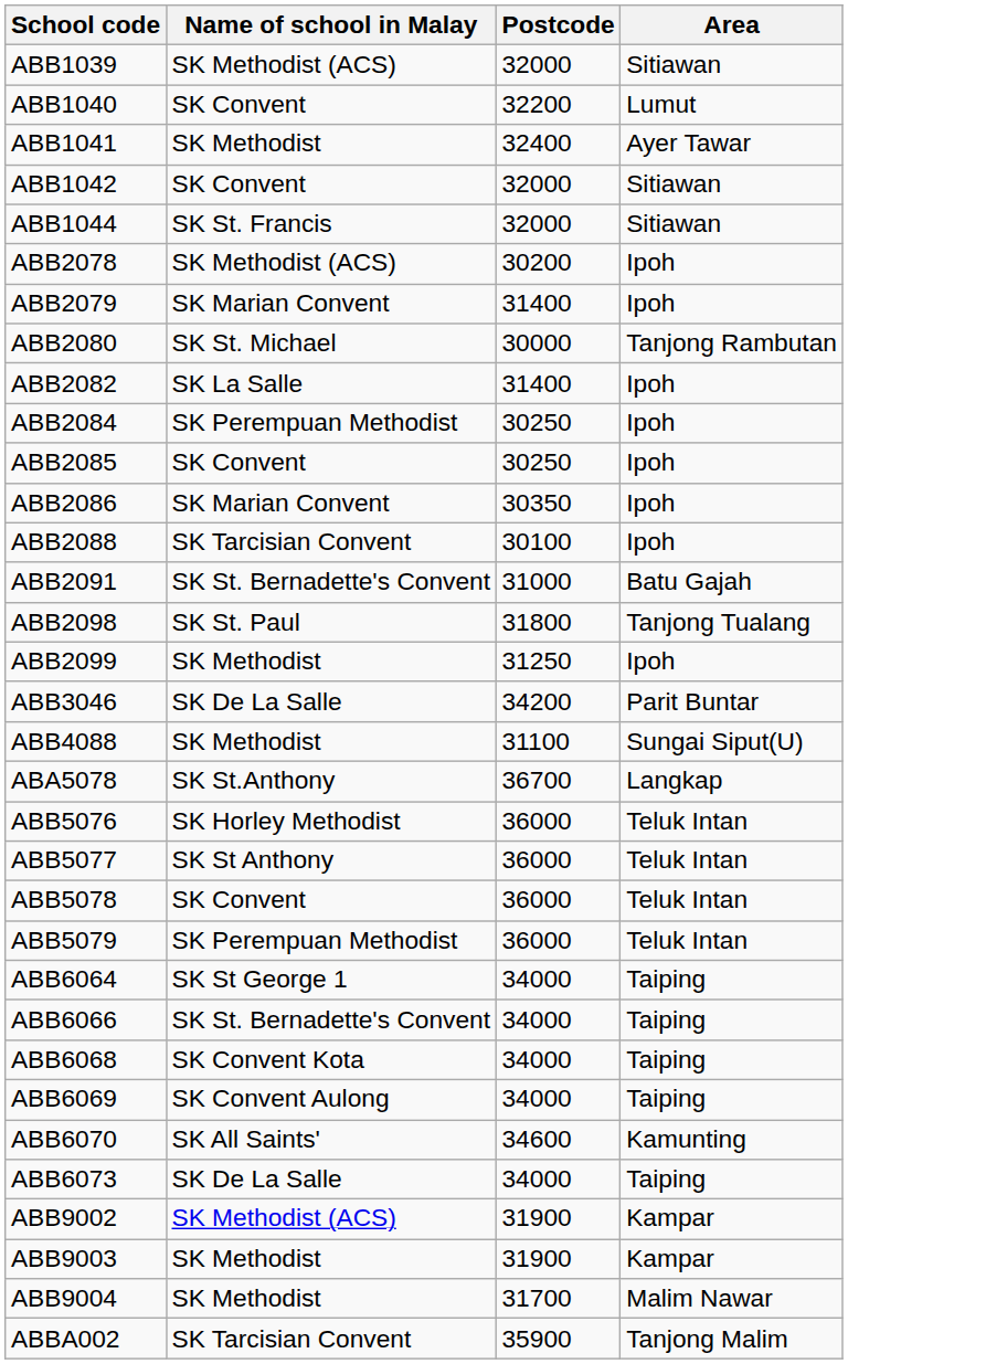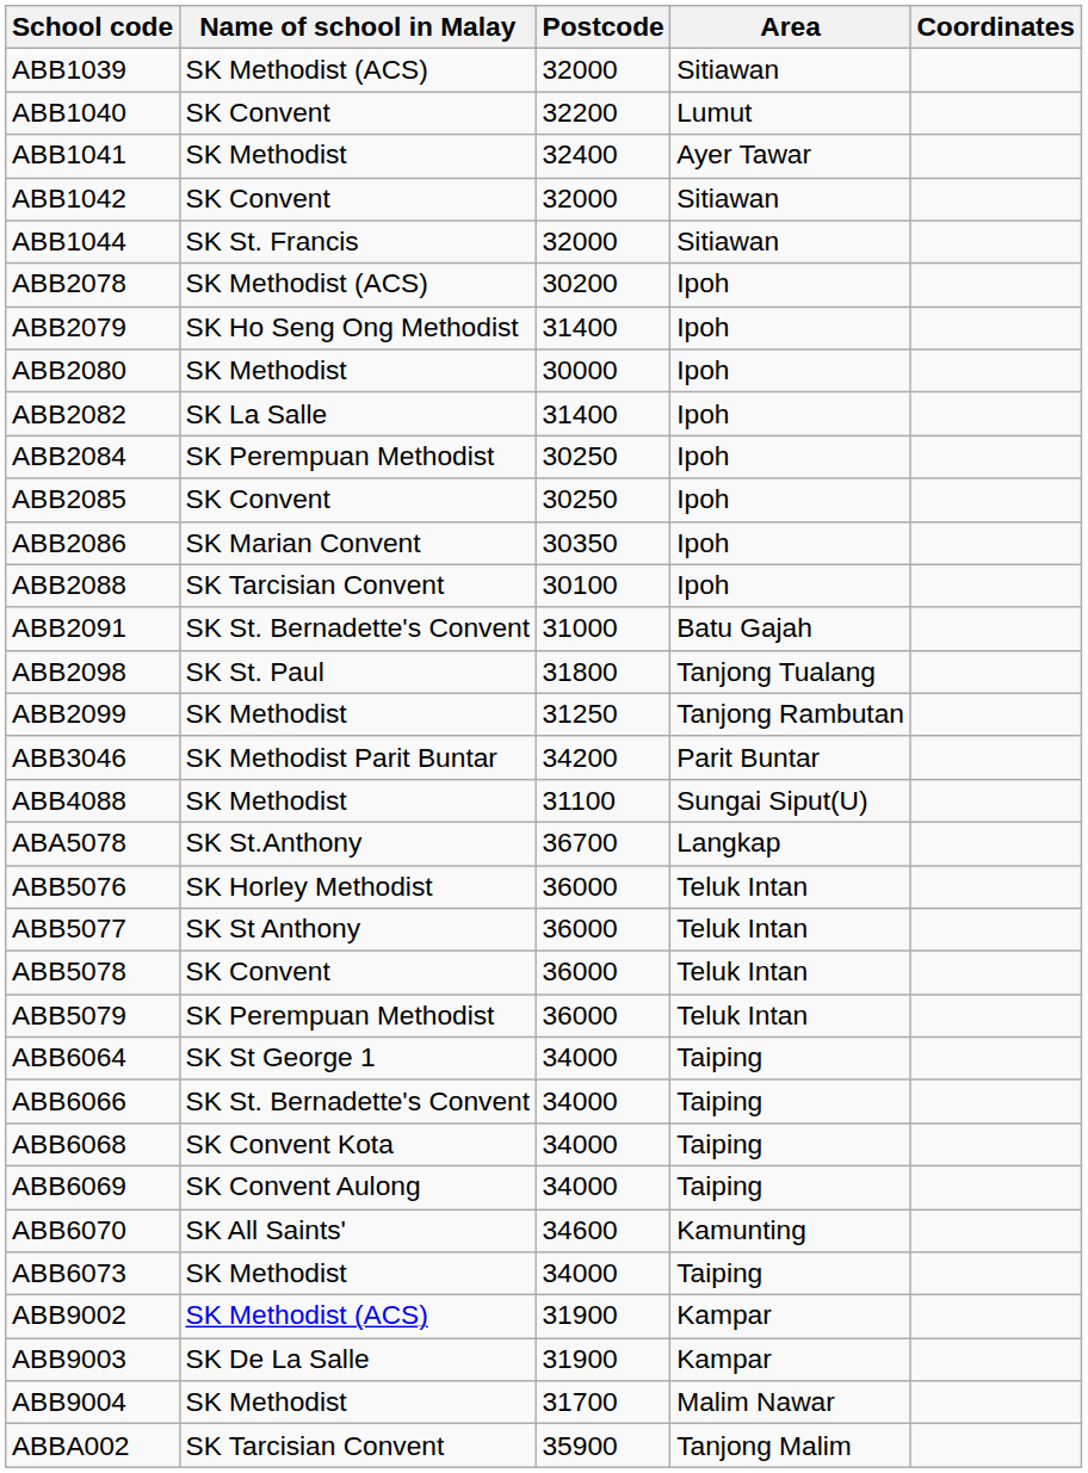+ column: Coordinates
ABB2079 | Name of school in Malay: SK Marian Convent -> SK Ho Seng Ong Methodist
ABB2080 | Name of school in Malay: SK St. Michael -> SK Methodist
ABB2080 | Area: Tanjong Rambutan -> Ipoh
ABB2099 | Area: Ipoh -> Tanjong Rambutan
ABB3046 | Name of school in Malay: SK De La Salle -> SK Methodist Parit Buntar
ABB6073 | Name of school in Malay: SK De La Salle -> SK Methodist
ABB9003 | Name of school in Malay: SK Methodist -> SK De La Salle
